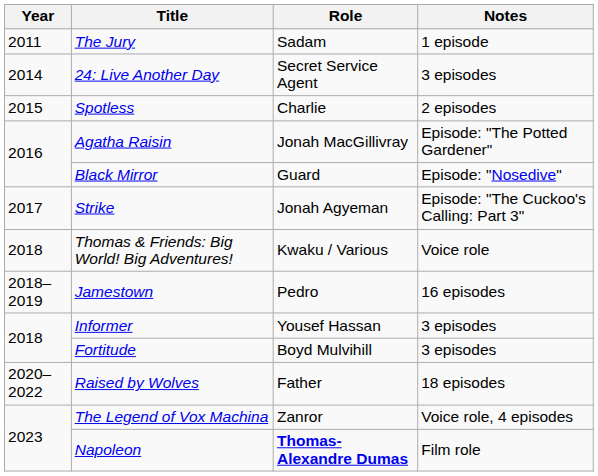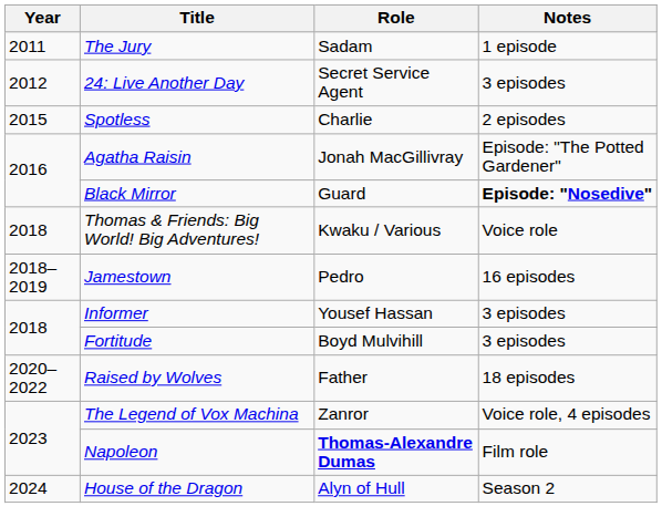24: Live Another Day | Year: 2014 -> 2012
Black Mirror | Notes: normal -> bold
- row: 2017 | Strike | Jonah Agyeman | Episode: "The Cuckoo's Calling: Part 3"
+ row: 2024 | House of the Dragon | Alyn of Hull | Season 2
